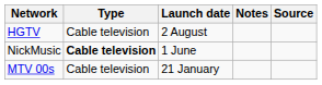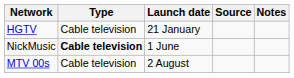columns swapped: Notes <-> Source
HGTV | Launch date: 2 August -> 21 January
MTV 00s | Launch date: 21 January -> 2 August
